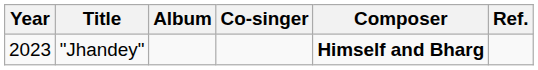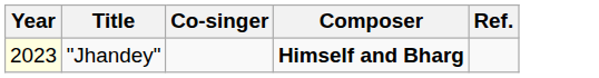- column: Album
"Jhandey" | Year: no background -> lightyellow background
